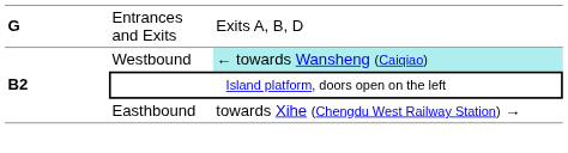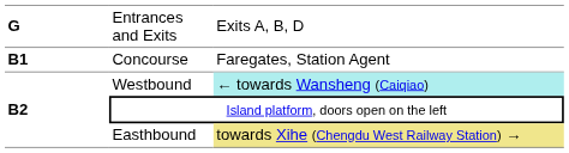+ row: B1 | Concourse | Faregates, Station Agent
Easthbound | column 3: no background -> khaki background
